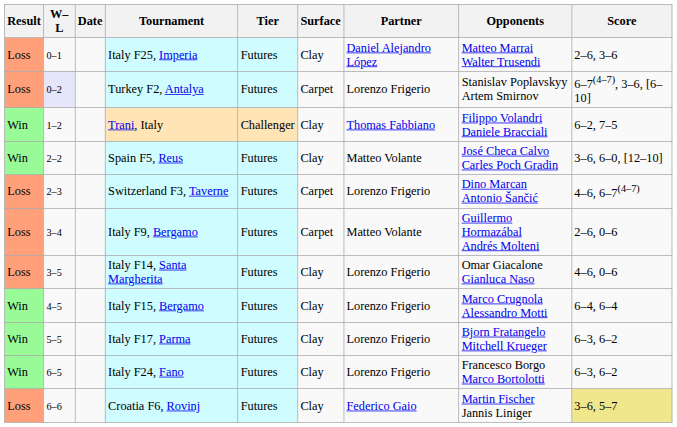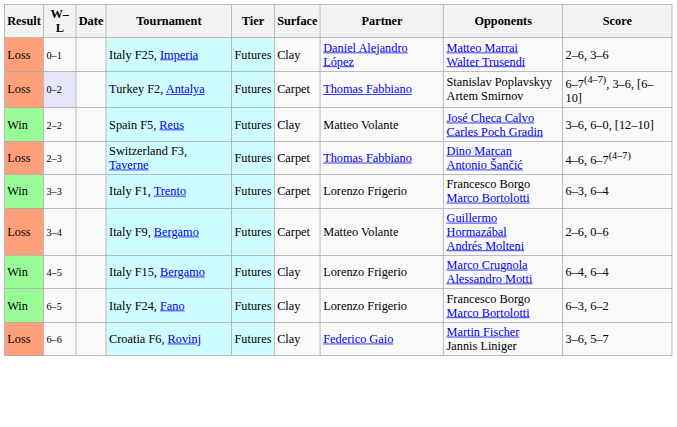Turkey F2, Antalya | Partner: Lorenzo Frigerio -> Thomas Fabbiano
- row: Win | 1–2 | Trani, Italy | Challenger | Clay | Thomas Fabbiano | Filippo Volandri Daniele Bracciali | 6–2, 7–5
Switzerland F3, Taverne | Partner: Lorenzo Frigerio -> Thomas Fabbiano
+ row: Win | 3–3 | Italy F1, Trento | Futures | Carpet | Lorenzo Frigerio | Francesco Borgo Marco Bortolotti | 6–3, 6–4
- row: Loss | 3–5 | Italy F14, Santa Margherita | Futures | Clay | Lorenzo Frigerio | Omar Giacalone Gianluca Naso | 4–6, 0–6
- row: Win | 5–5 | Italy F17, Parma | Futures | Clay | Lorenzo Frigerio | Bjorn Fratangelo Mitchell Krueger | 6–3, 6–2
Croatia F6, Rovinj | Score: khaki background -> no background
